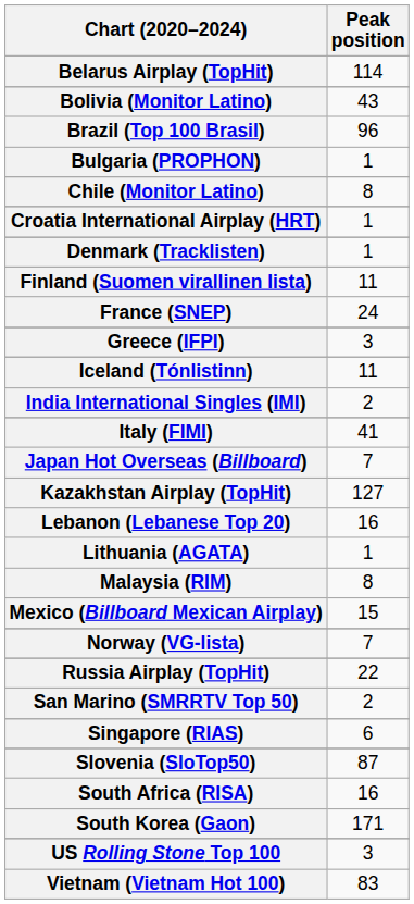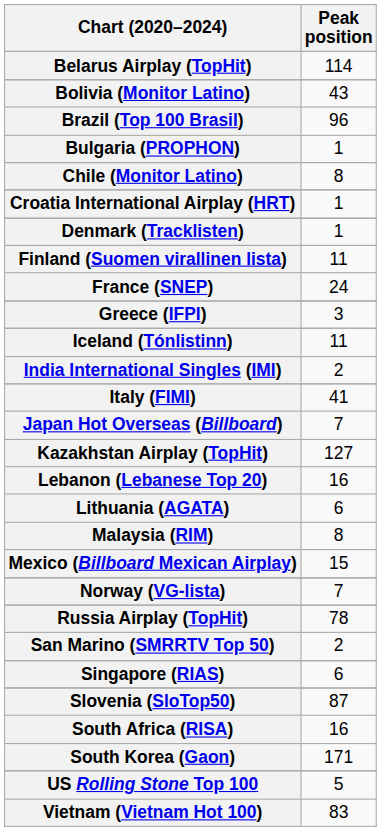Lithuania (AGATA) | Peak position: 1 -> 6
Russia Airplay (TopHit) | Peak position: 22 -> 78
US Rolling Stone Top 100 | Peak position: 3 -> 5
